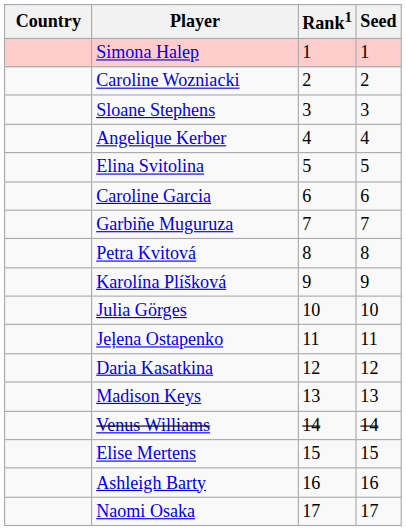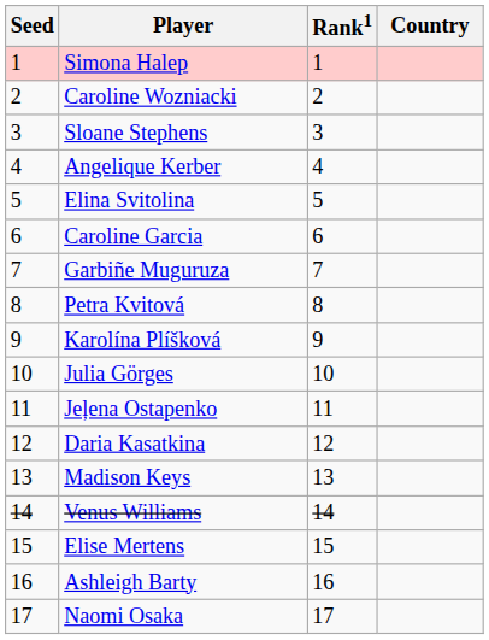columns swapped: Country <-> Seed
